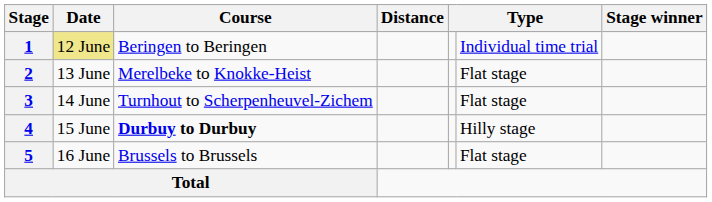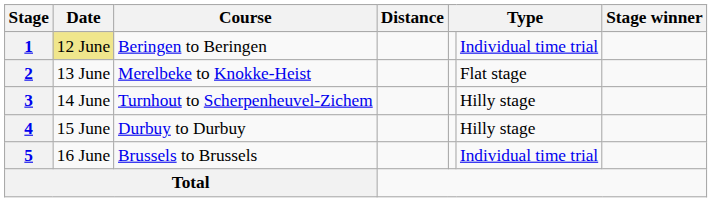3 | column 6: Flat stage -> Hilly stage
4 | Course: bold -> normal
5 | column 6: Flat stage -> Individual time trial
